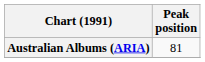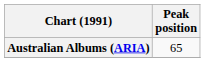Australian Albums (ARIA) | Peak position: 81 -> 65
